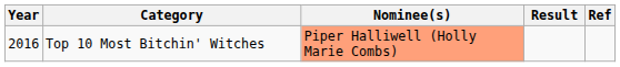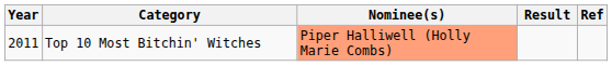Top 10 Most Bitchin' Witches | Year: 2016 -> 2011
